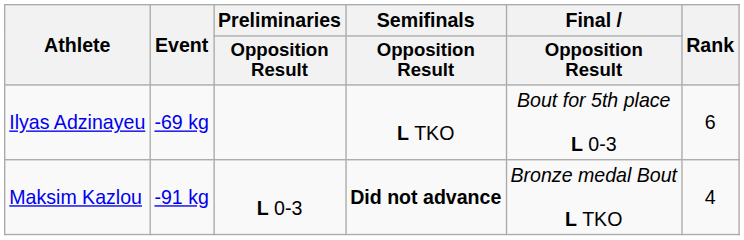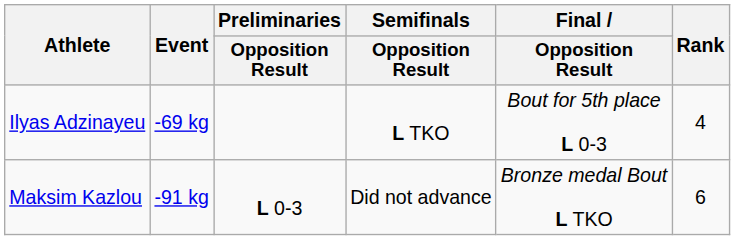Ilyas Adzinayeu | Rank: 6 -> 4
Maksim Kazlou | Semifinals / Opposition Result: bold -> normal
Maksim Kazlou | Rank: 4 -> 6
